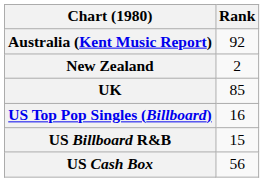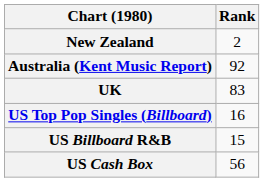rows swapped: Australia (Kent Music Report) <-> New Zealand
UK | Rank: 85 -> 83
